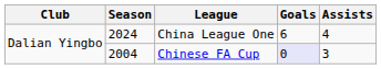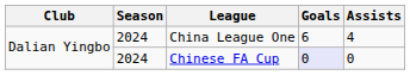Chinese FA Cup | Season: 2004 -> 2024
Chinese FA Cup | Assists: 3 -> 0
